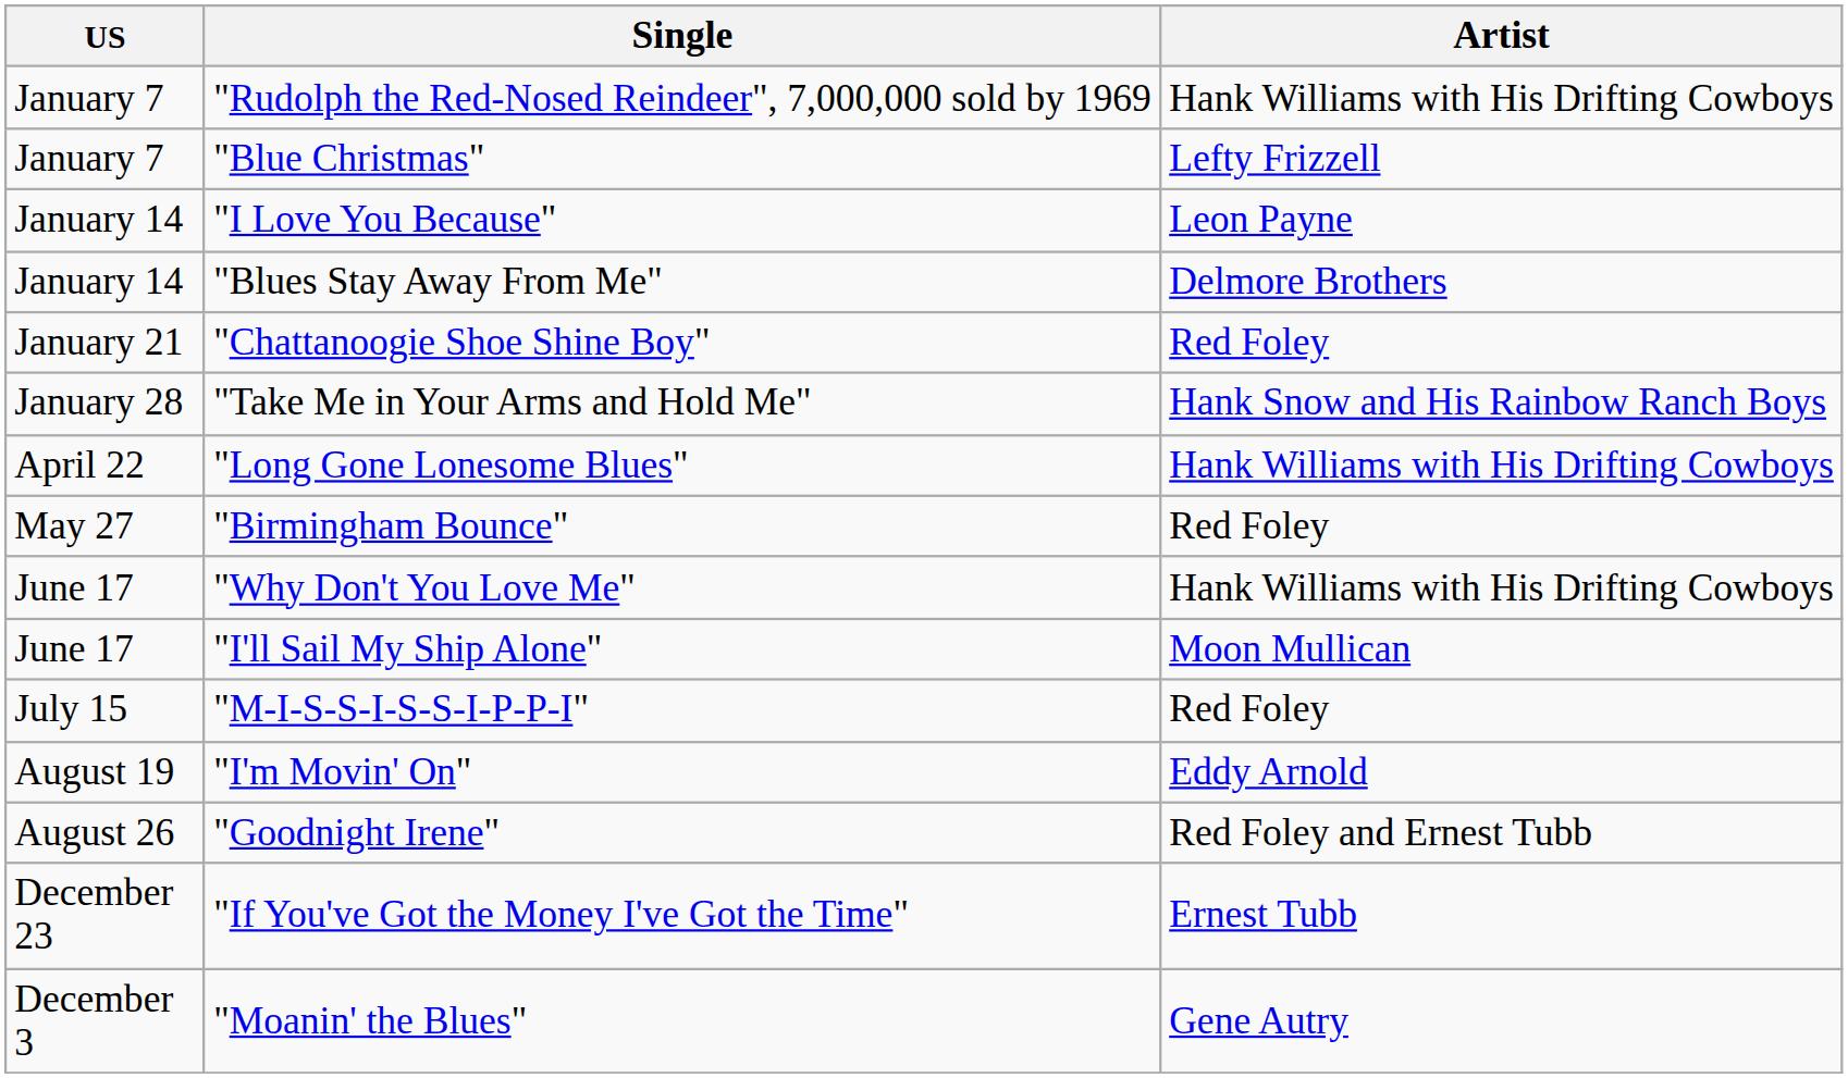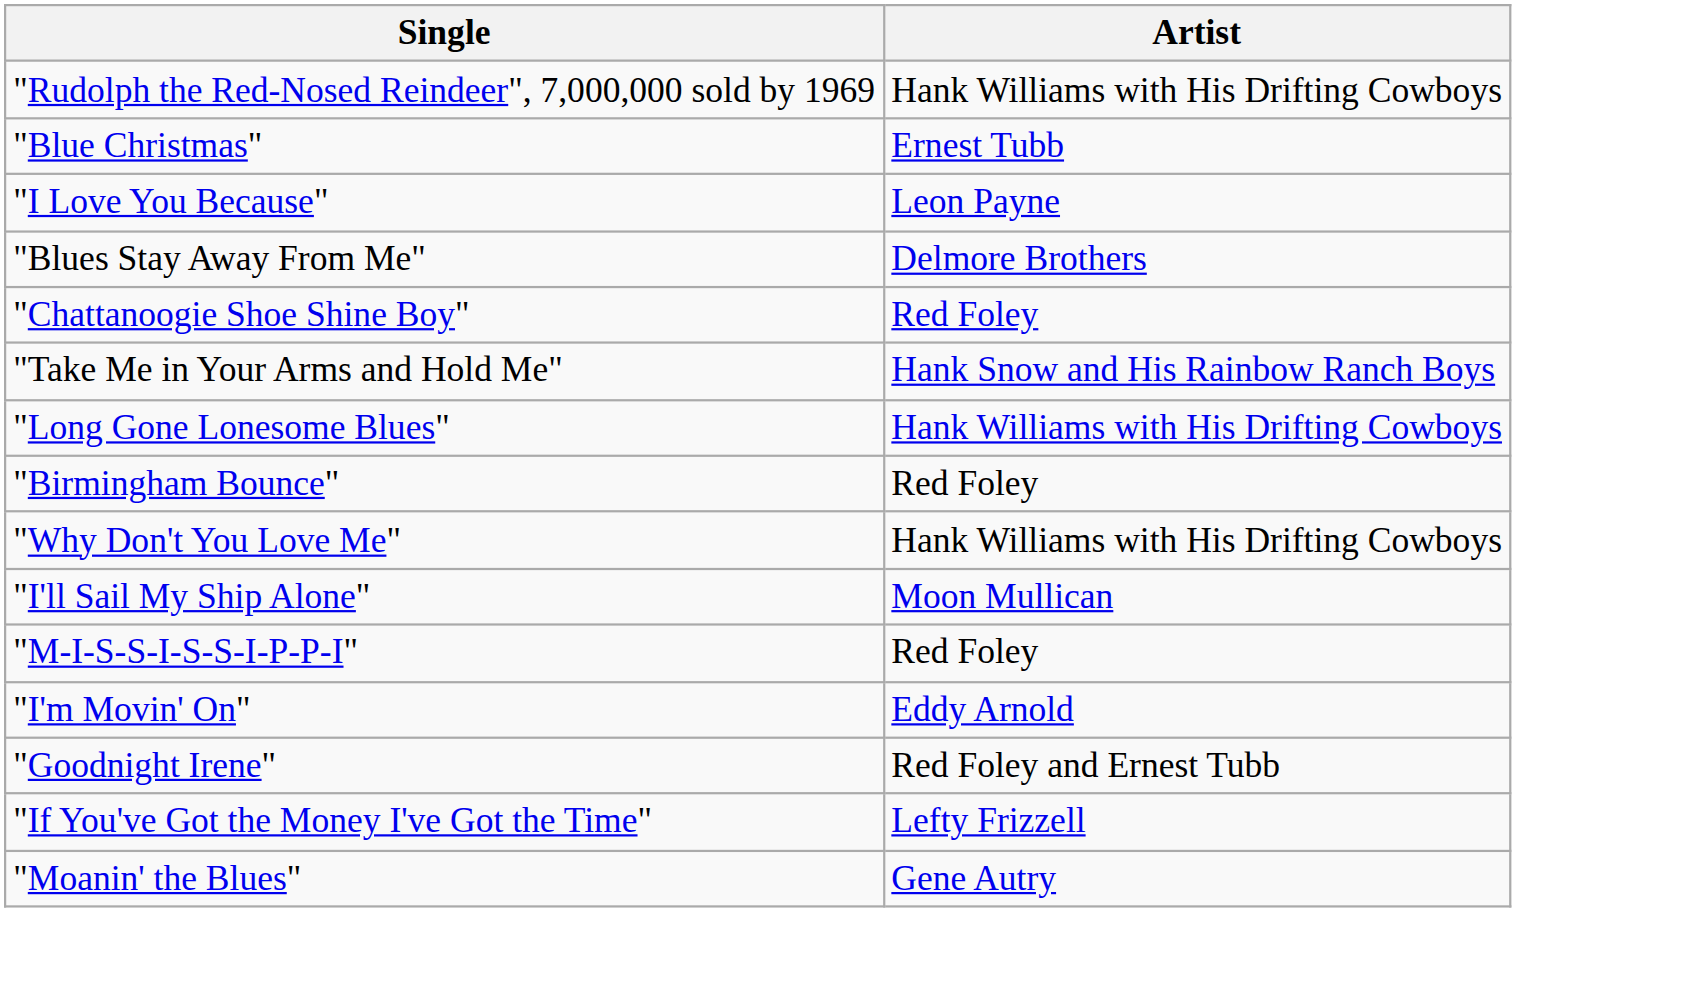- column: US | January 7 | January 7 | January 14 | January 14 | January 21 | January 28 | April 22 | May 27 | June 17 | June 17 | July 15 | August 19 | August 26 | December 23 | December 3
"Blue Christmas" | Artist: Lefty Frizzell -> Ernest Tubb
"If You've Got the Money I've Got the Time" | Artist: Ernest Tubb -> Lefty Frizzell
